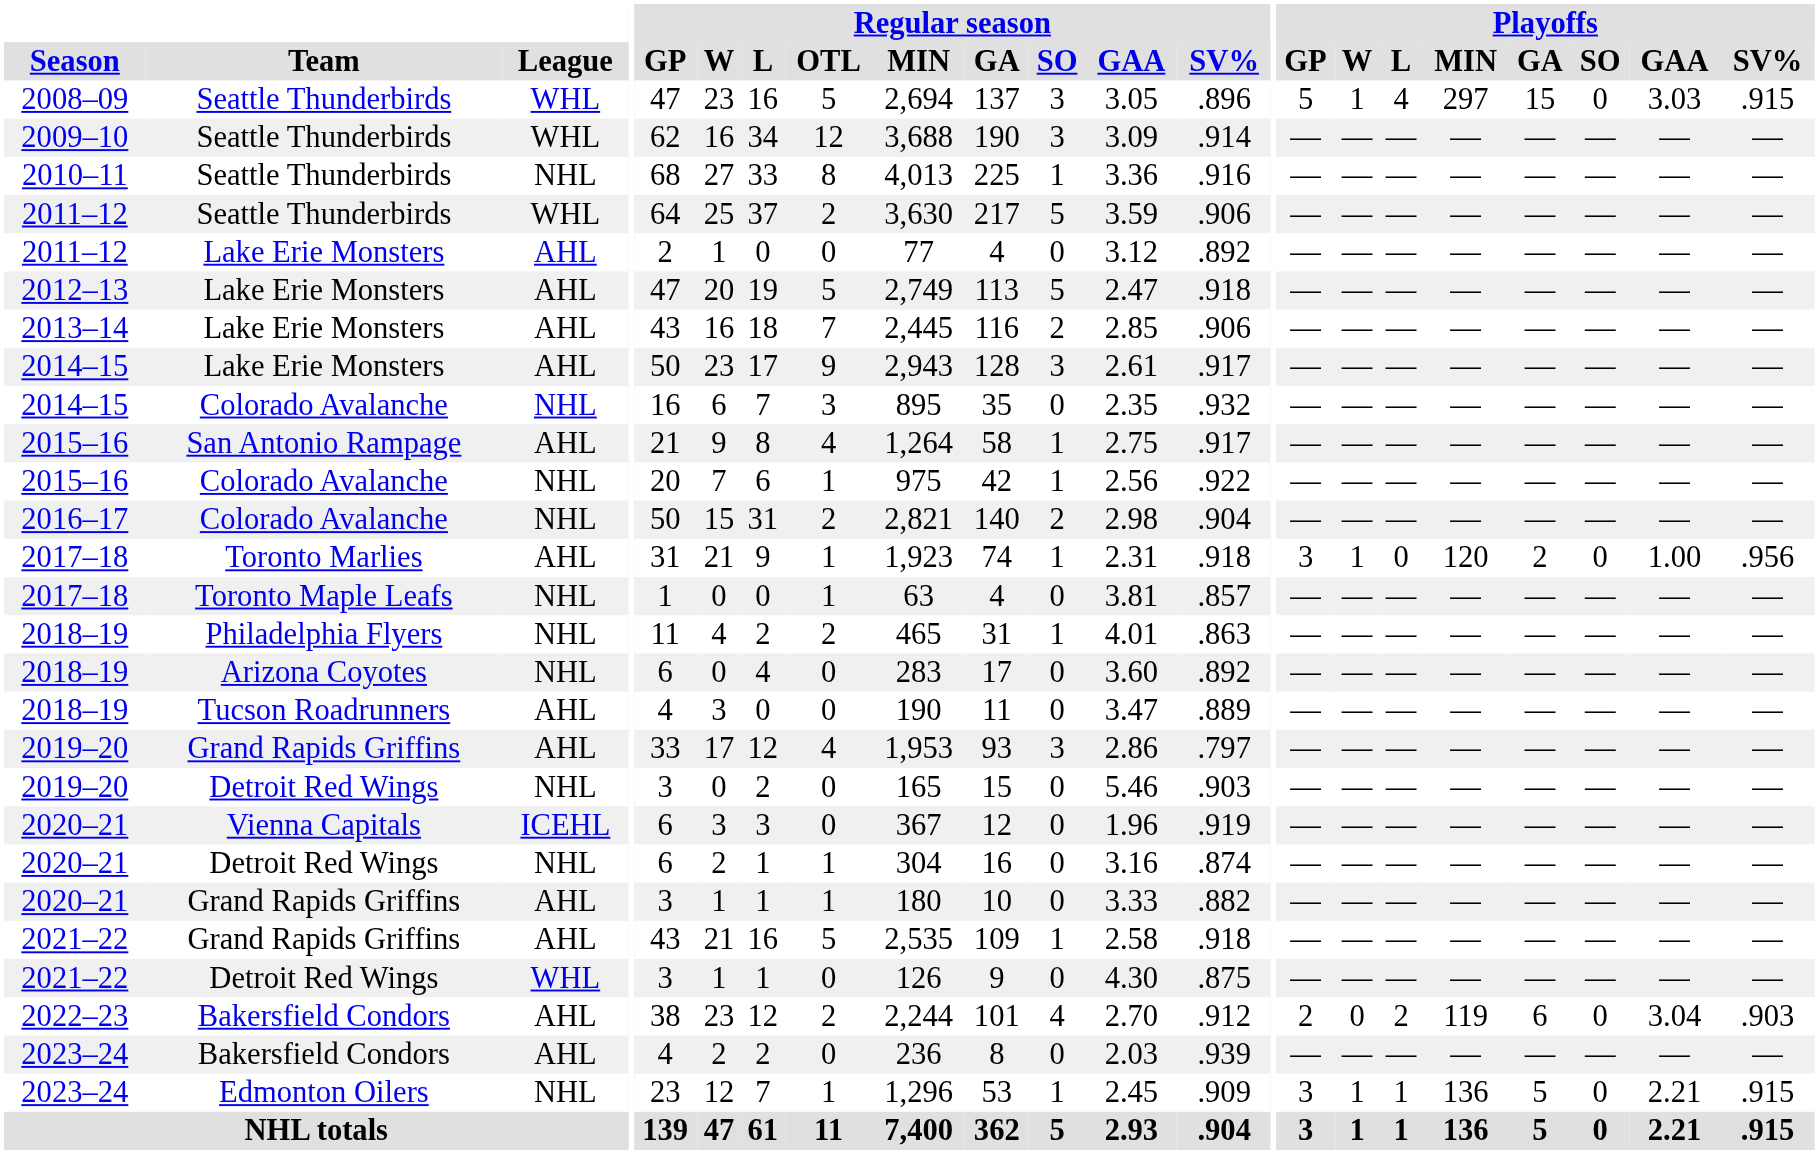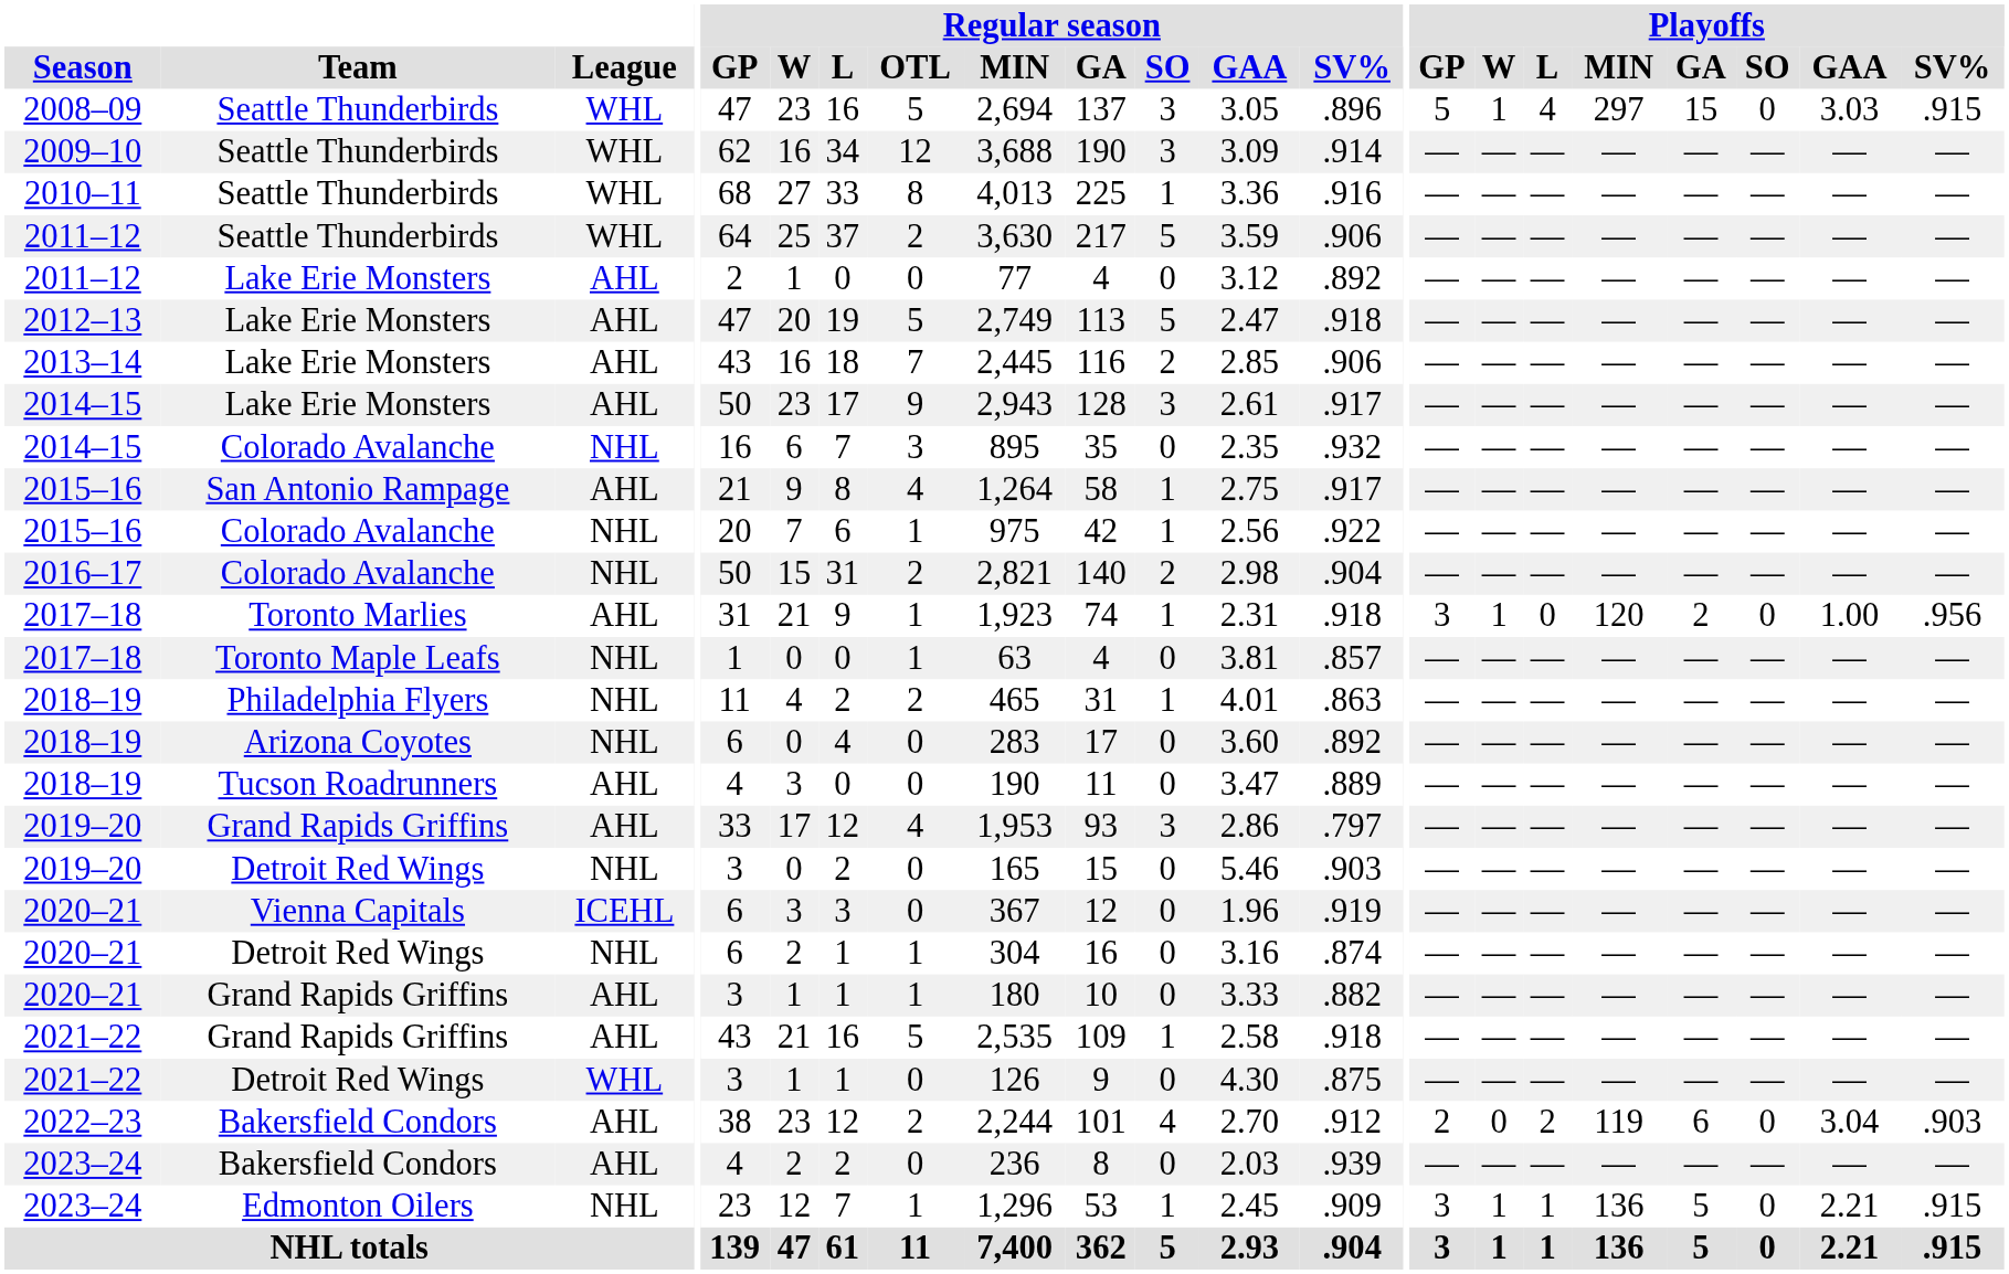2010–11 | League: NHL -> WHL
